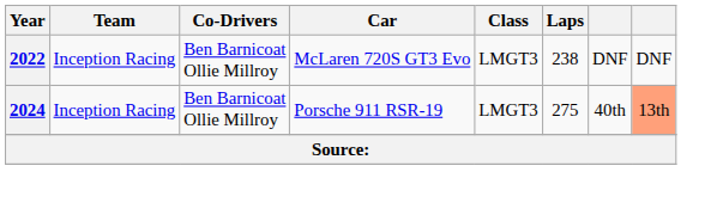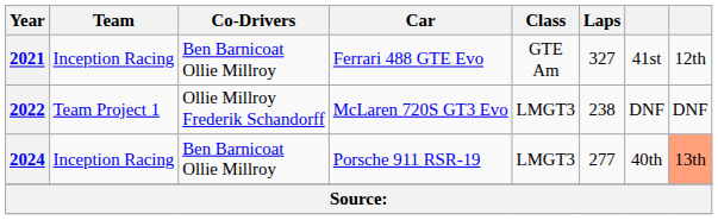+ row: 2021 | Inception Racing | Ben Barnicoat Ollie Millroy | Ferrari 488 GTE Evo | GTE Am | 327 | 41st | 12th
2022 | Team: Inception Racing -> Team Project 1
2022 | Co-Drivers: Ben Barnicoat Ollie Millroy -> Ollie Millroy Frederik Schandorff
2024 | Laps: 275 -> 277
